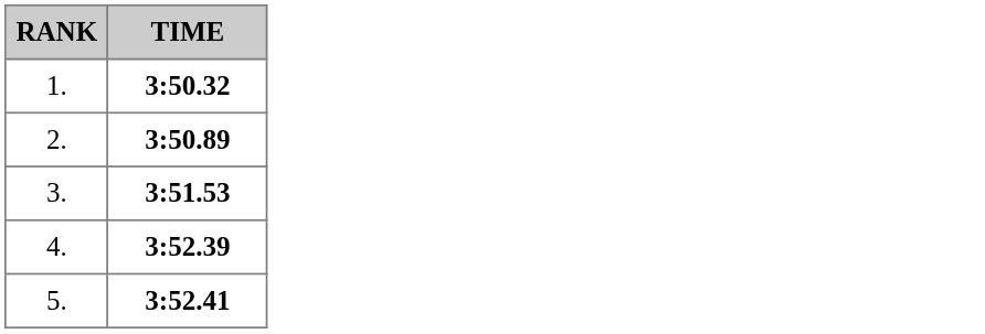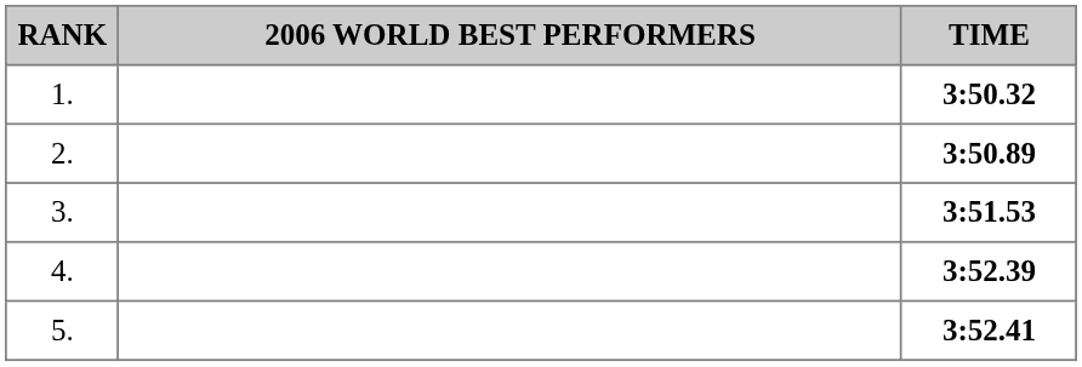+ column: 2006 WORLD BEST PERFORMERS
